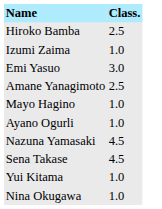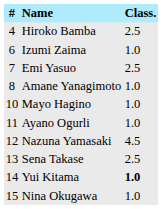+ column: # | 4 | 6 | 7 | 8 | 10 | 11 | 12 | 13 | 14 | 15
Emi Yasuo | Class.: 3.0 -> 2.5
Amane Yanagimoto | Class.: 2.5 -> 1.0
Sena Takase | Class.: 4.5 -> 2.5
Yui Kitama | Class.: normal -> bold
